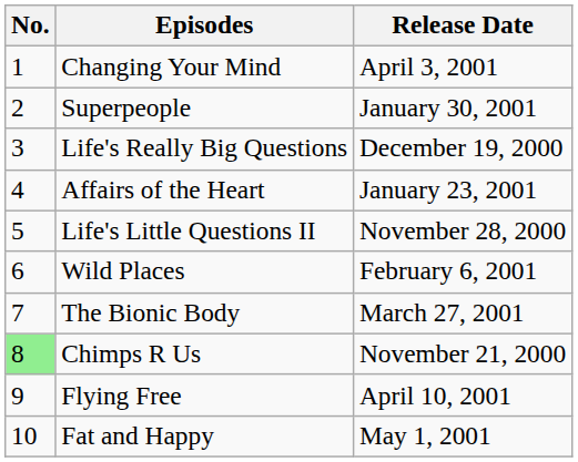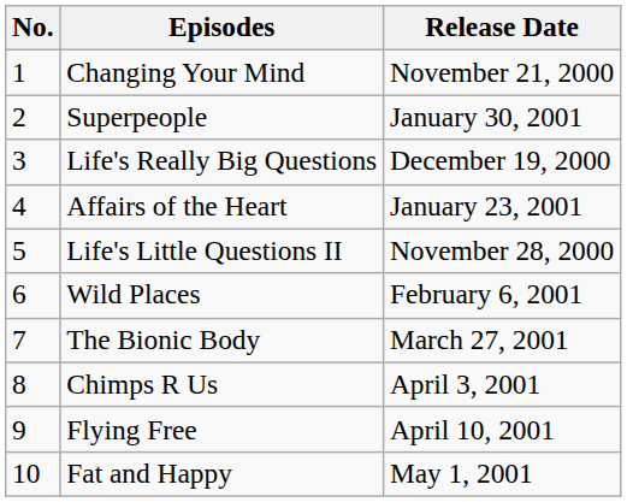Changing Your Mind | Release Date: April 3, 2001 -> November 21, 2000
Chimps R Us | No.: lightgreen background -> no background
Chimps R Us | Release Date: November 21, 2000 -> April 3, 2001
